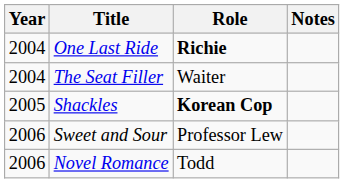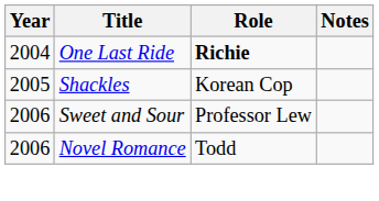- row: 2004 | The Seat Filler | Waiter
Shackles | Role: bold -> normal
